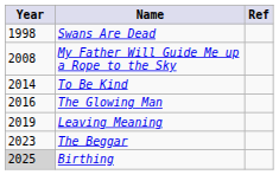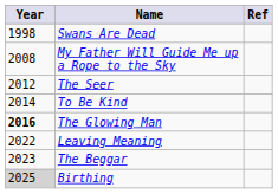+ row: 2012 | The Seer
The Glowing Man | Year: normal -> bold
Leaving Meaning | Year: 2019 -> 2022
